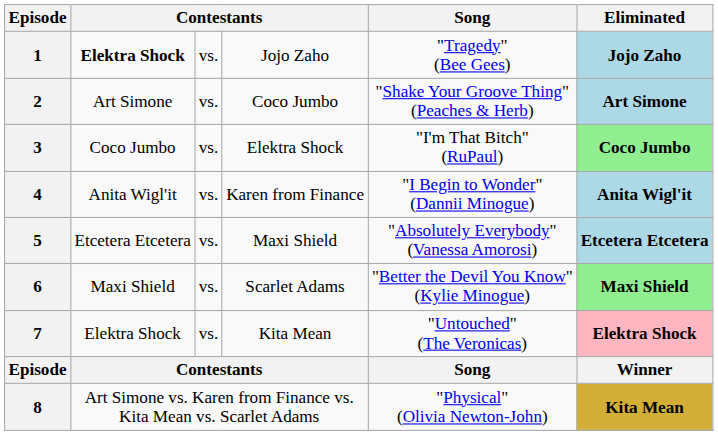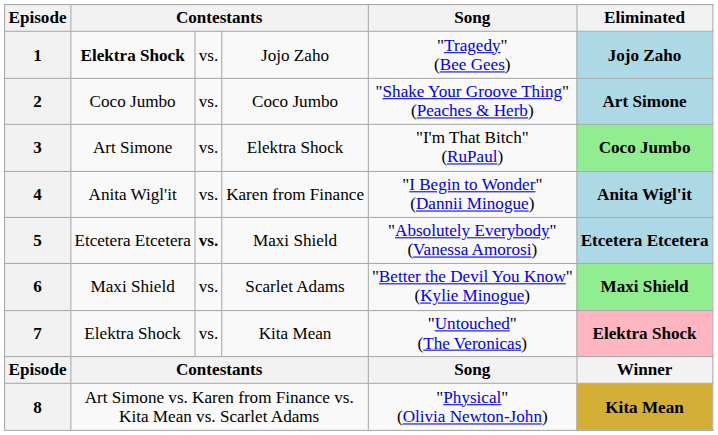2 | column 2: Art Simone -> Coco Jumbo
3 | column 2: Coco Jumbo -> Art Simone
5 | column 3: normal -> bold
